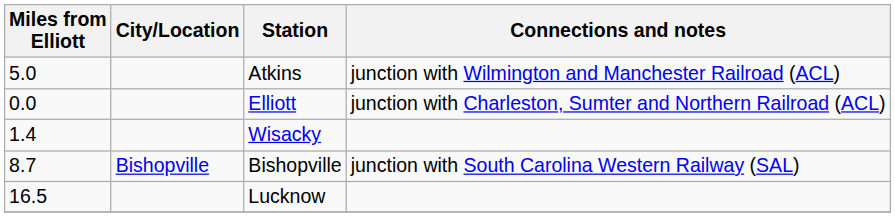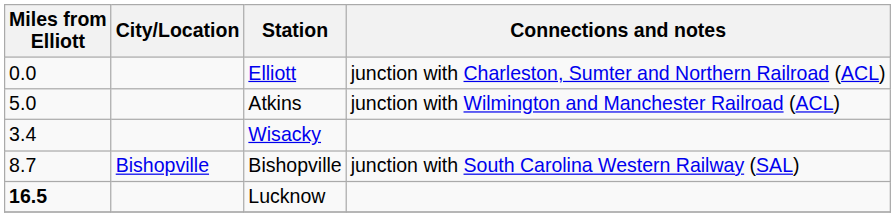rows swapped: Atkins <-> Elliott
Wisacky | Miles from Elliott: 1.4 -> 3.4
Lucknow | Miles from Elliott: normal -> bold
